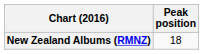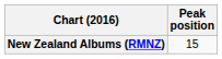New Zealand Albums (RMNZ) | Peak position: 18 -> 15
